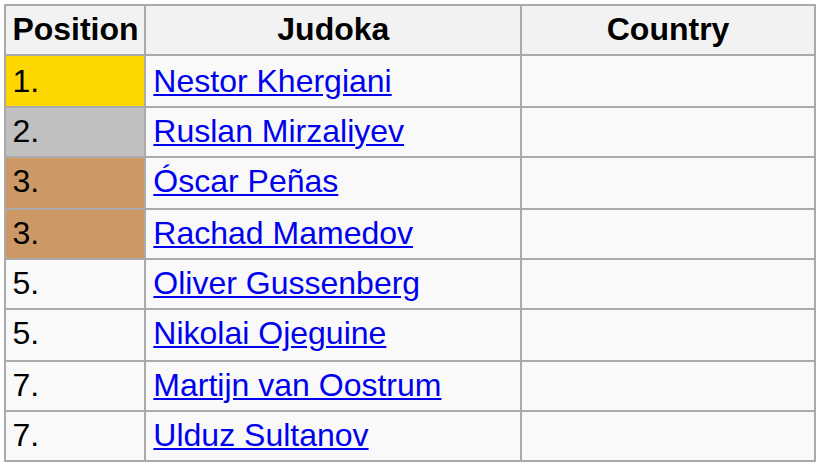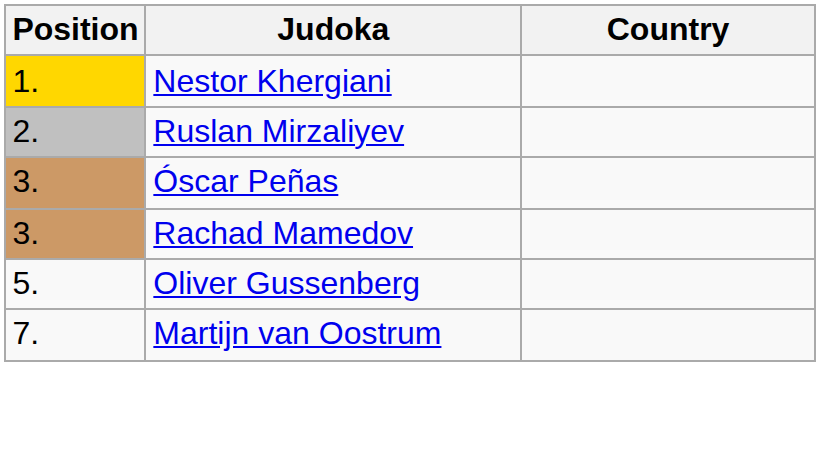- row: 5. | Nikolai Ojeguine
- row: 7. | Ulduz Sultanov
